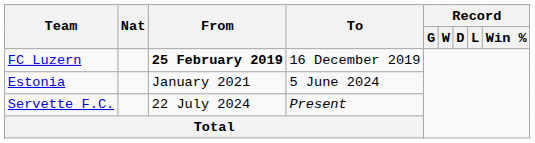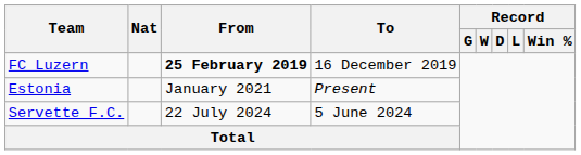Estonia | To: 5 June 2024 -> Present
Servette F.C. | To: Present -> 5 June 2024
